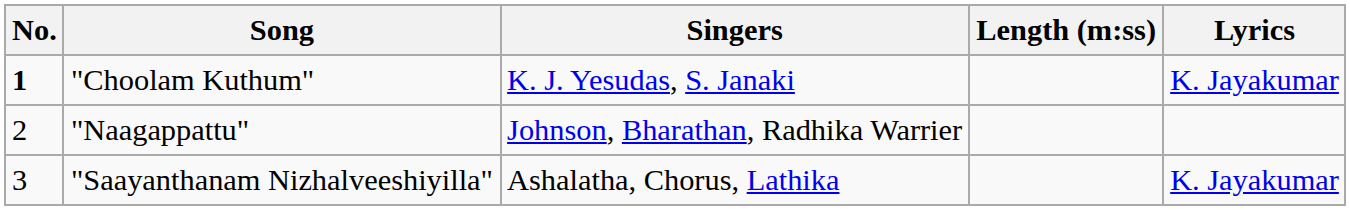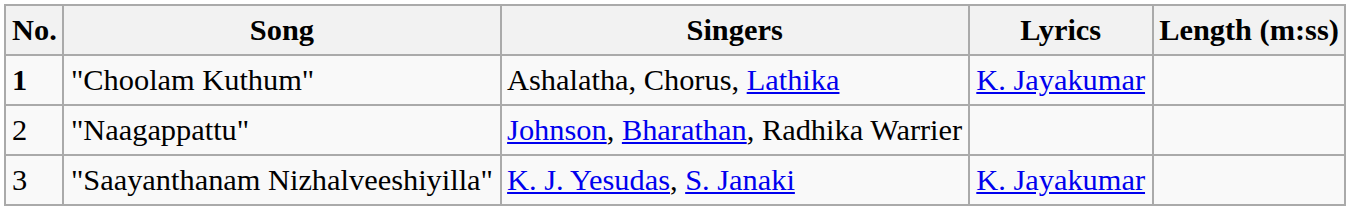columns swapped: Lyrics <-> Length (m:ss)
"Choolam Kuthum" | Singers: K. J. Yesudas, S. Janaki -> Ashalatha, Chorus, Lathika
"Saayanthanam Nizhalveeshiyilla" | Singers: Ashalatha, Chorus, Lathika -> K. J. Yesudas, S. Janaki
